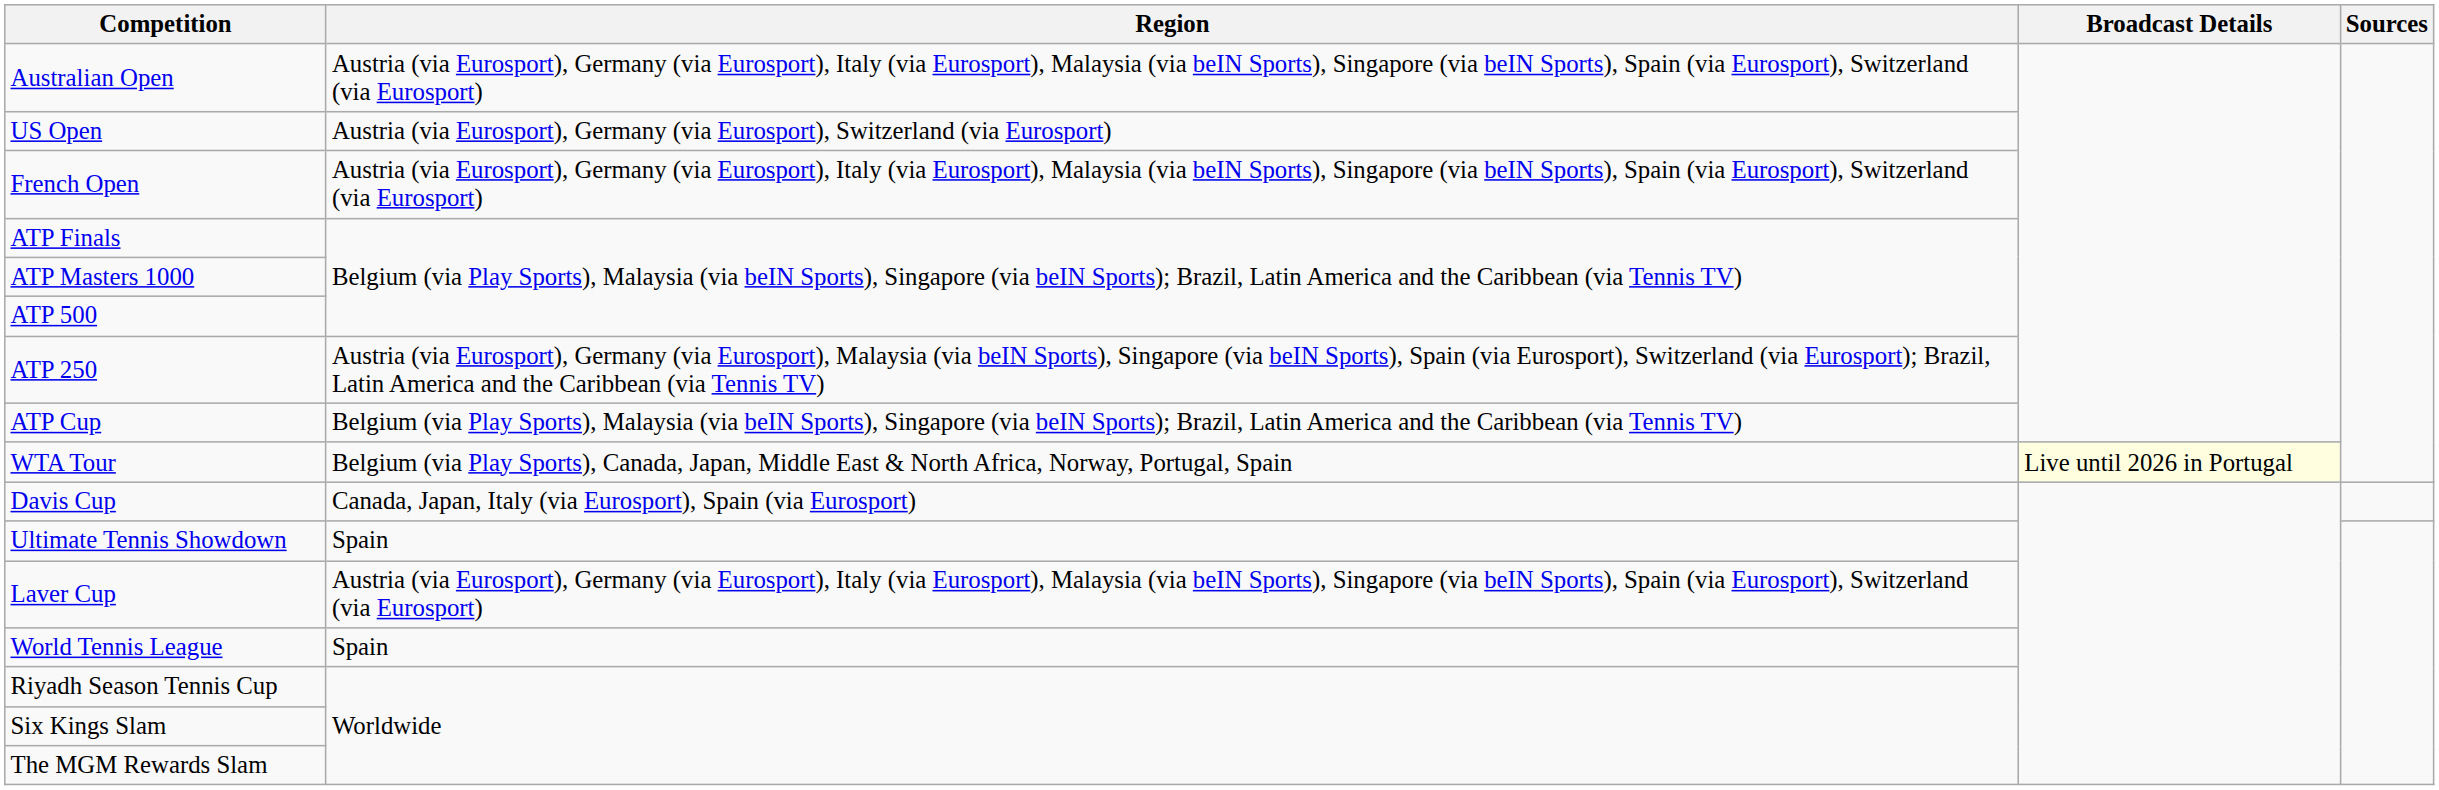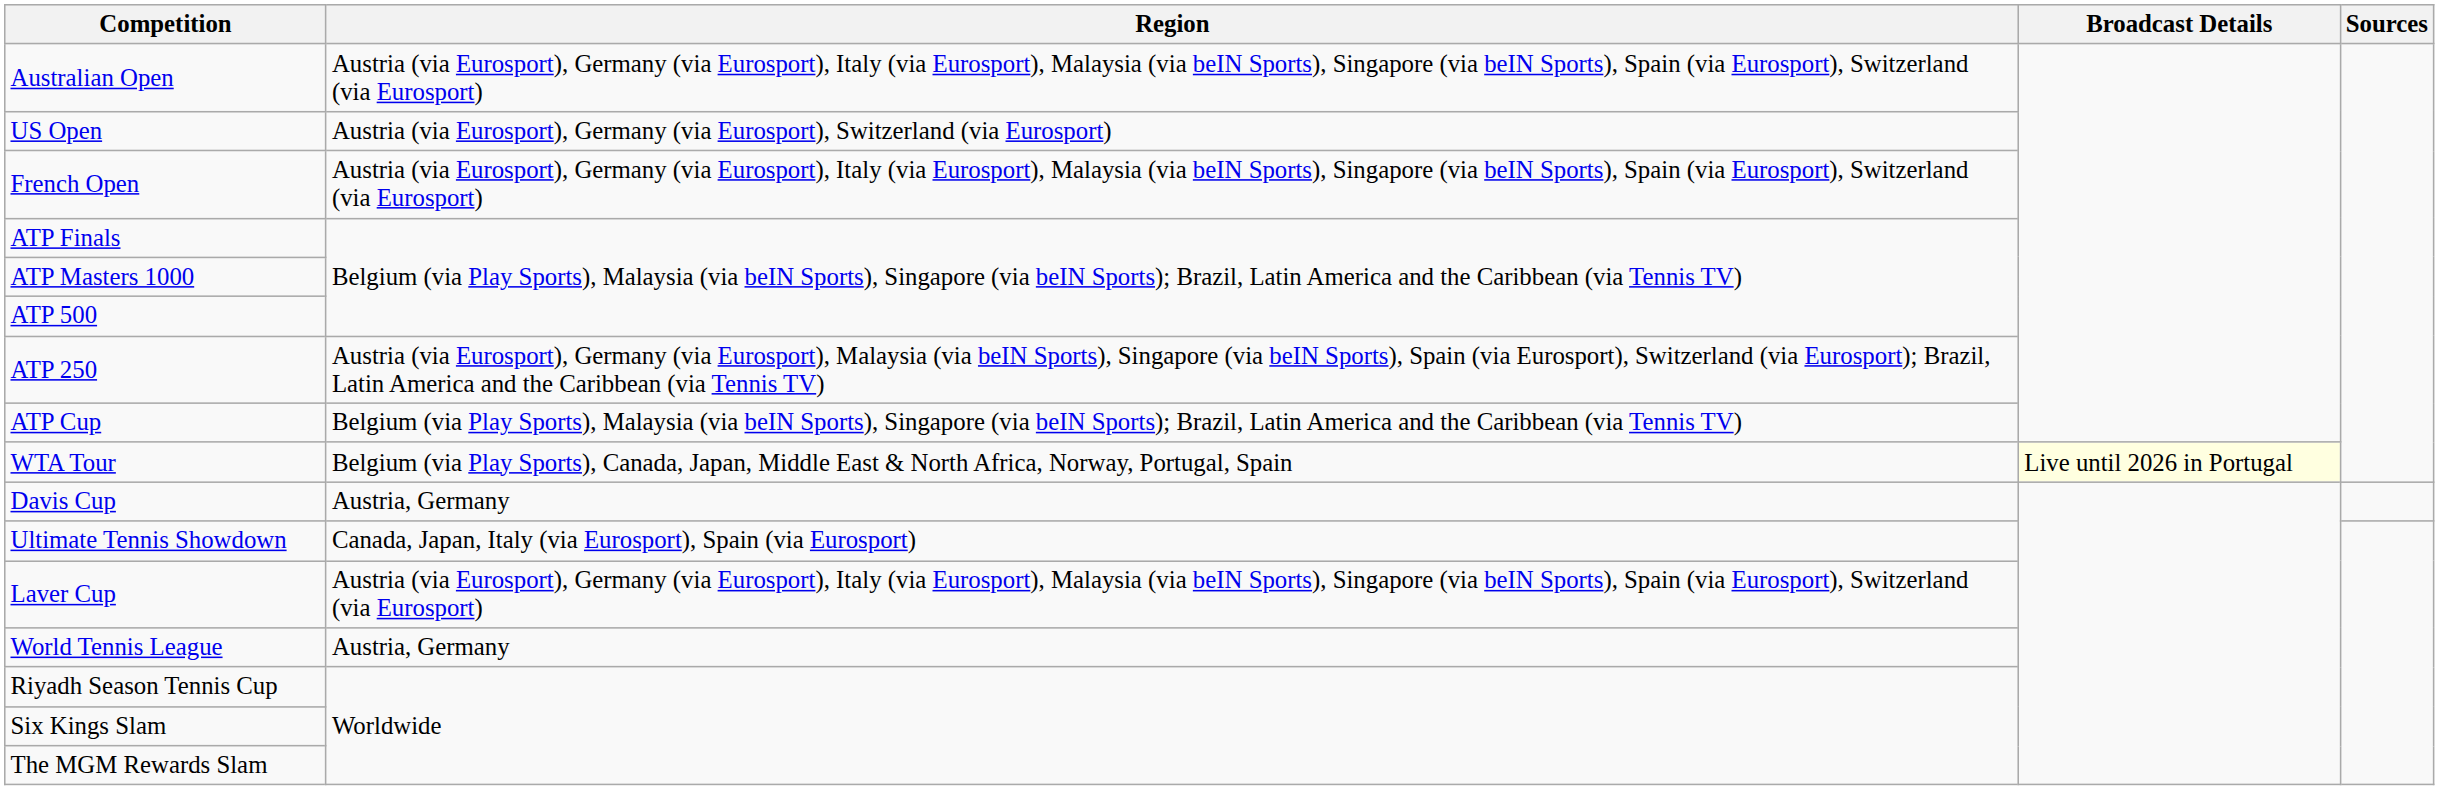Davis Cup | Region: Canada, Japan, Italy (via Eurosport), Spain (via Eurosport) -> Austria, Germany
Ultimate Tennis Showdown | Region: Spain -> Canada, Japan, Italy (via Eurosport), Spain (via Eurosport)
World Tennis League | Region: Spain -> Austria, Germany
